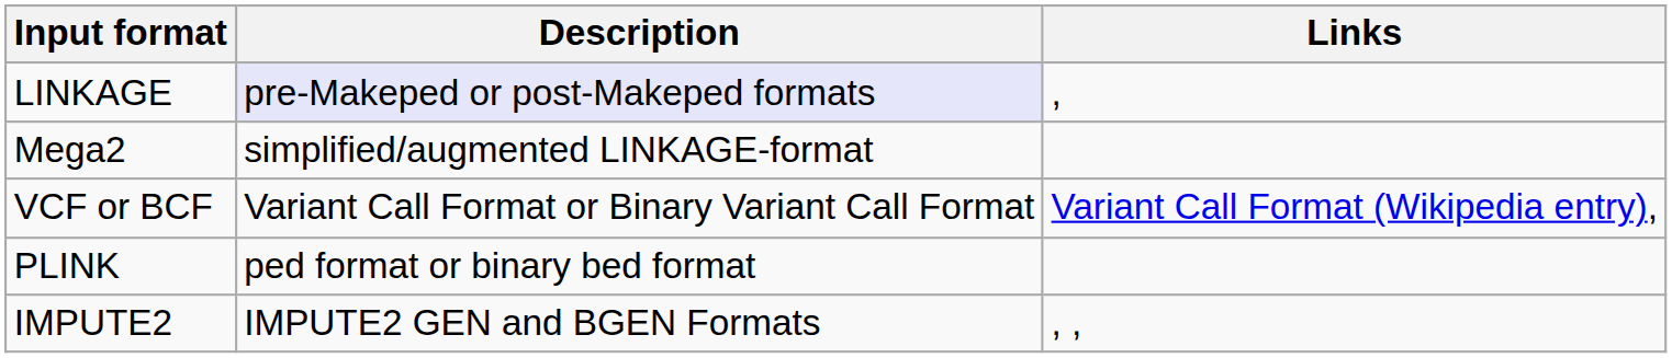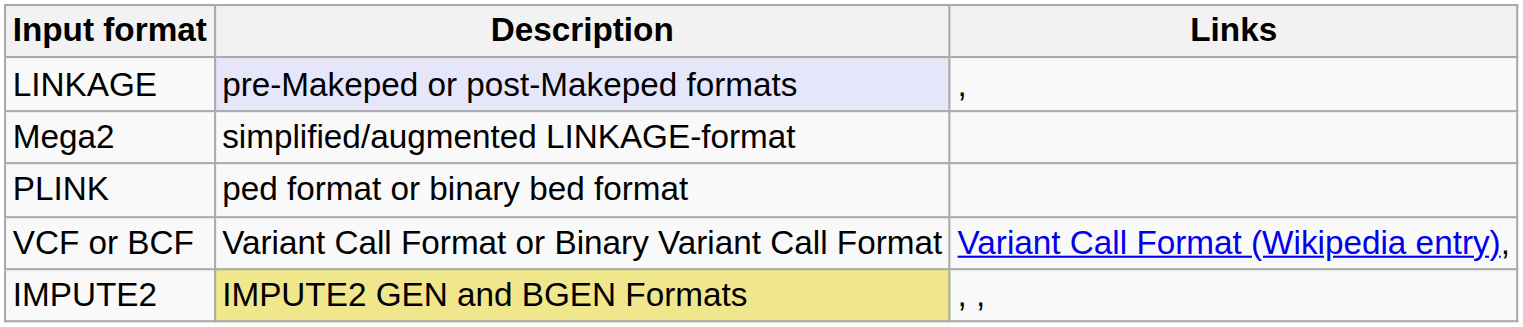rows swapped: PLINK <-> VCF or BCF
IMPUTE2 | Description: no background -> khaki background
